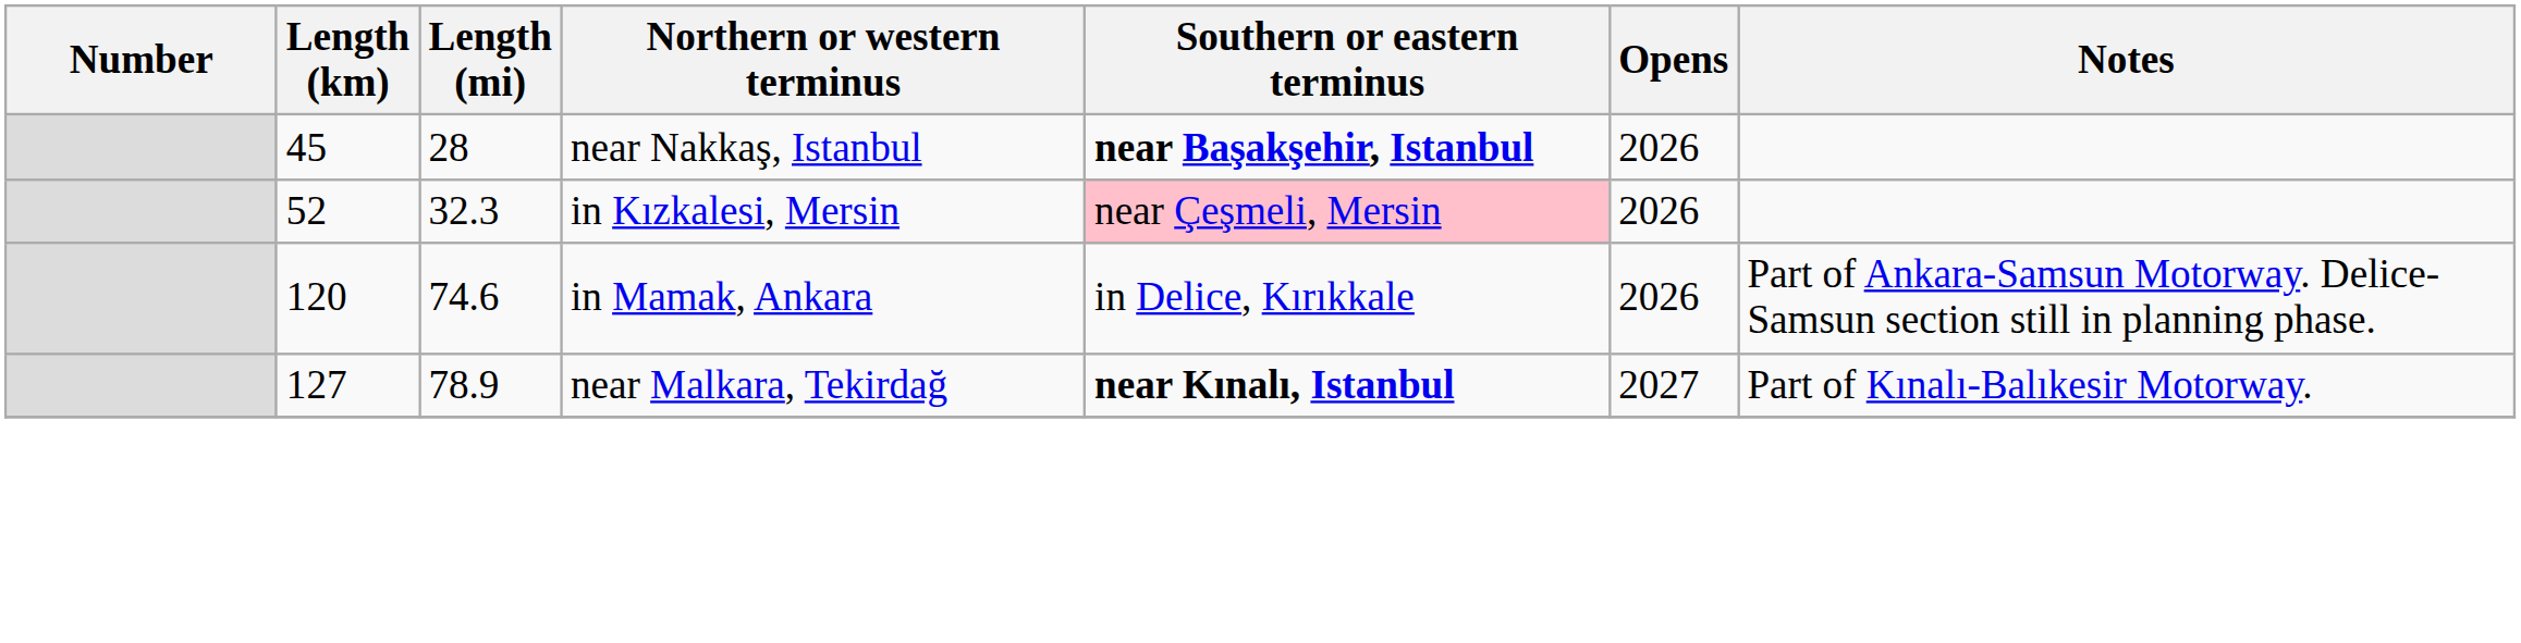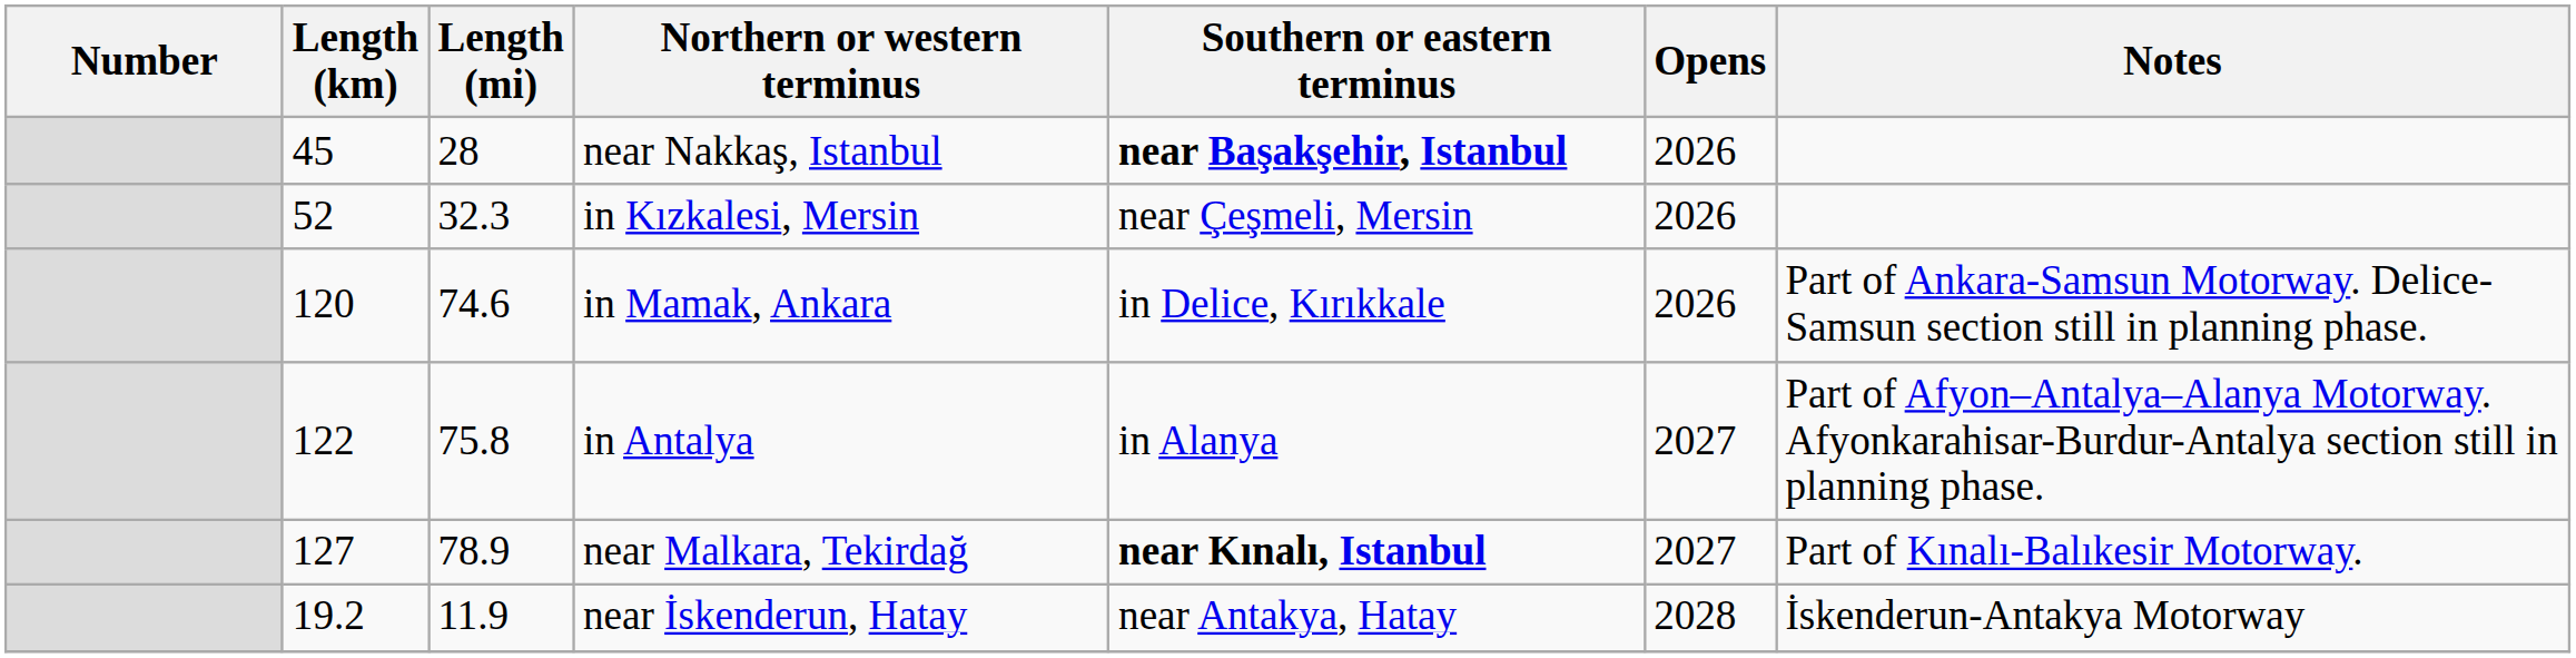in Kızkalesi, Mersin | Southern or eastern terminus: pink background -> no background
+ row: 122 | 75.8 | in Antalya | in Alanya | 2027 | Part of Afyon–Antalya–Alanya Motorway. Afyonkarahisar-Burdur-Antalya section still in planning phase.
+ row: 19.2 | 11.9 | near İskenderun, Hatay | near Antakya, Hatay | 2028 | İskenderun-Antakya Motorway
